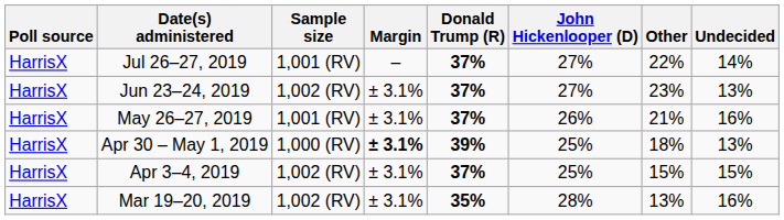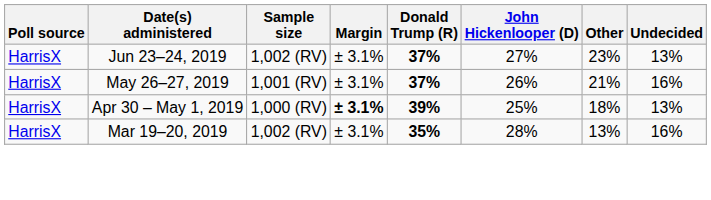- row: HarrisX | Jul 26–27, 2019 | 1,001 (RV) | – | 37% | 27% | 22% | 14%
- row: HarrisX | Apr 3–4, 2019 | 1,002 (RV) | ± 3.1% | 37% | 25% | 15% | 15%
